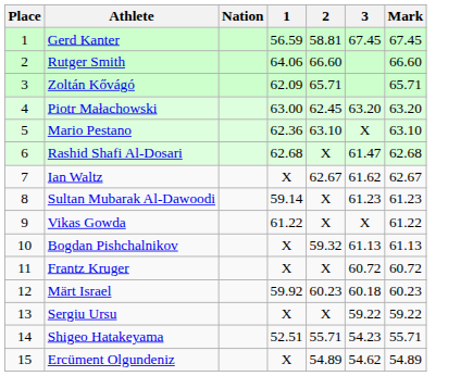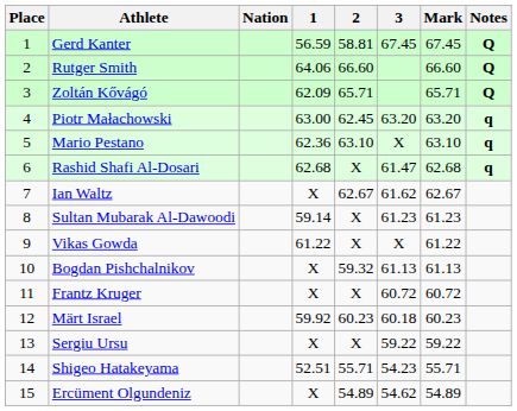+ column: Notes | Q | Q | Q | q | q | q
